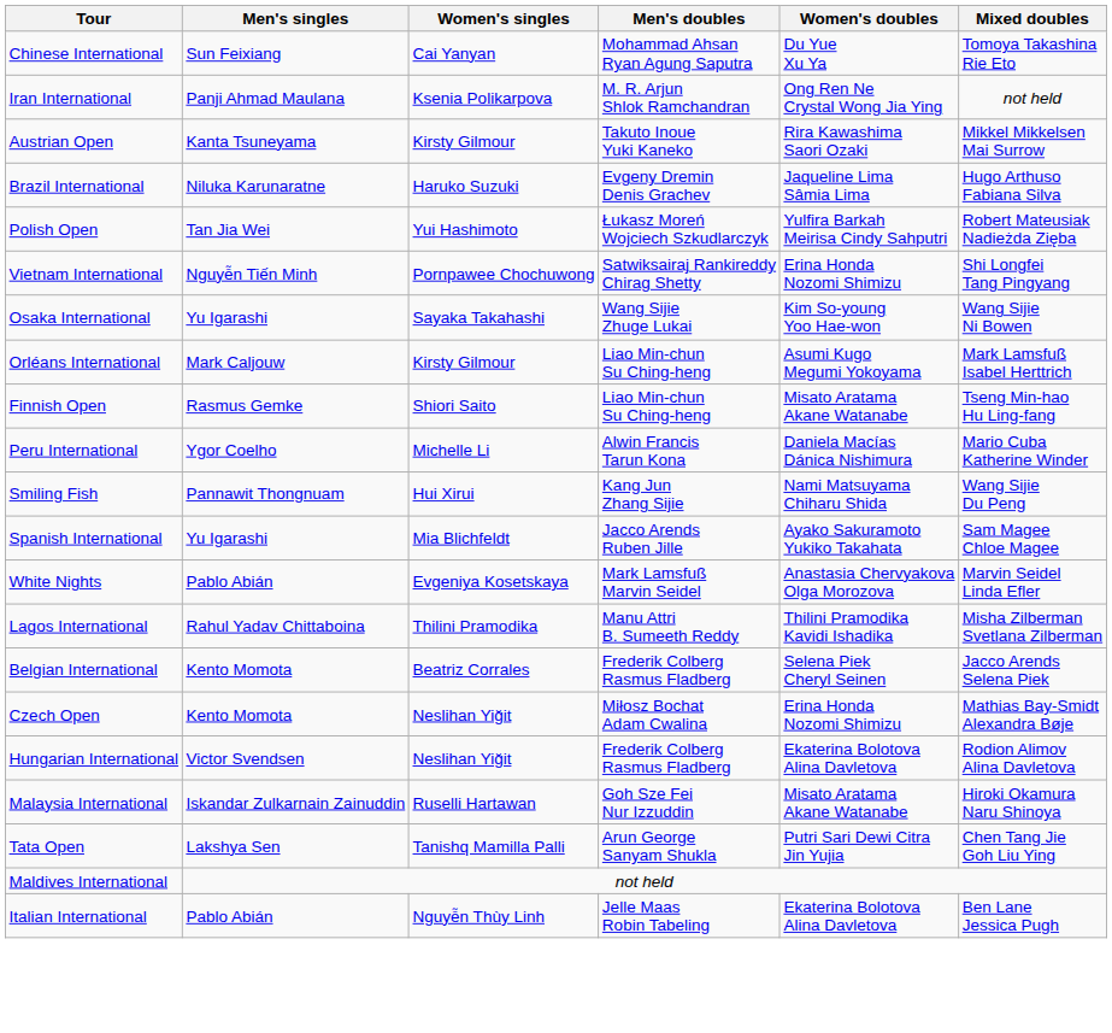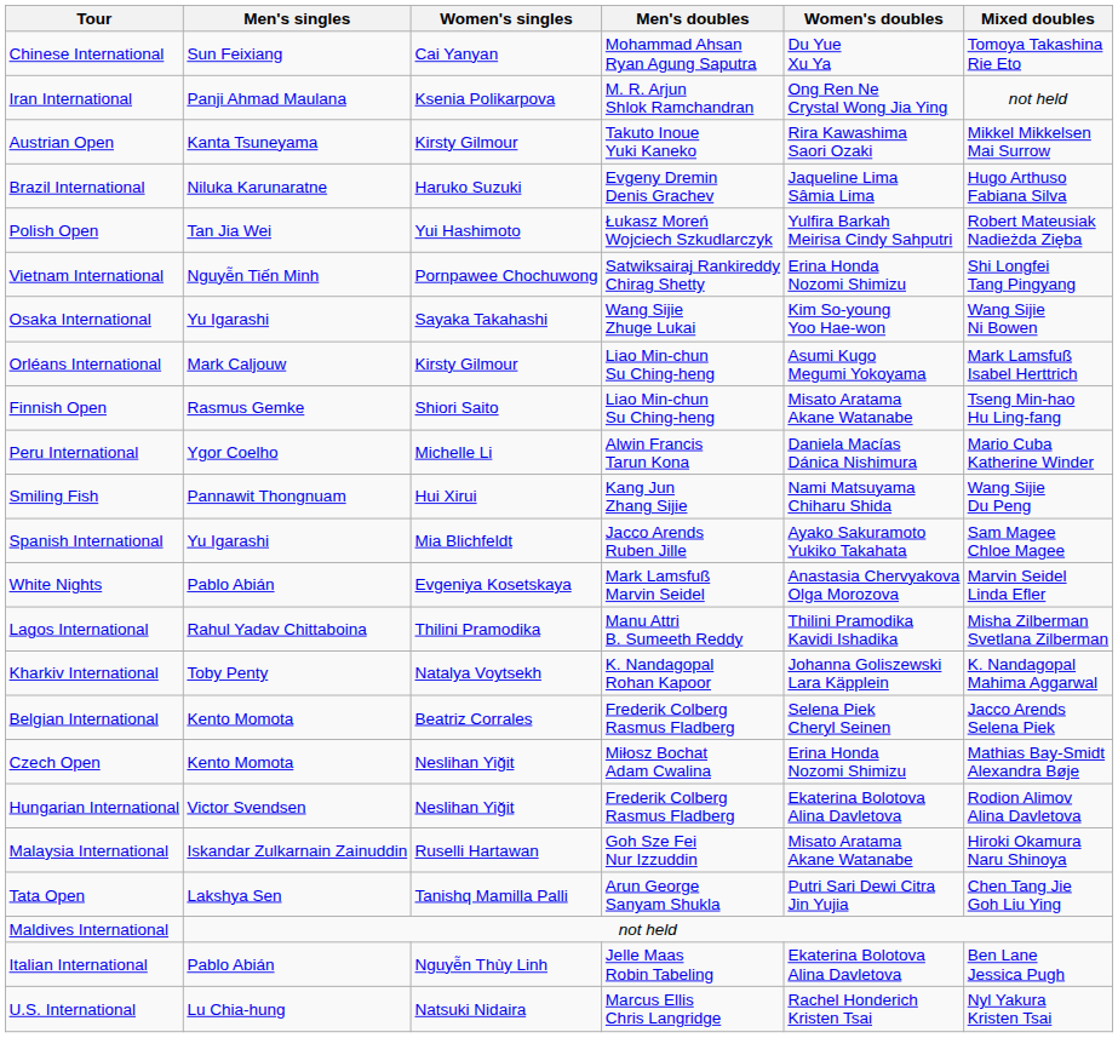+ row: Kharkiv International | Toby Penty | Natalya Voytsekh | K. Nandagopal Rohan Kapoor | Johanna Goliszewski Lara Käpplein | K. Nandagopal Mahima Aggarwal
+ row: U.S. International | Lu Chia-hung | Natsuki Nidaira | Marcus Ellis Chris Langridge | Rachel Honderich Kristen Tsai | Nyl Yakura Kristen Tsai
